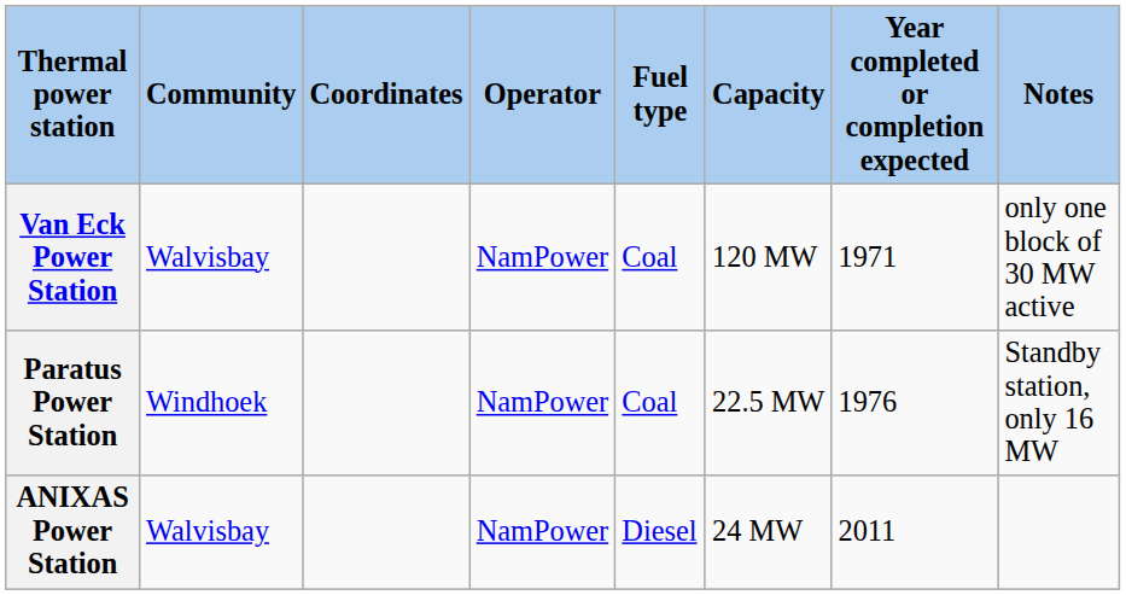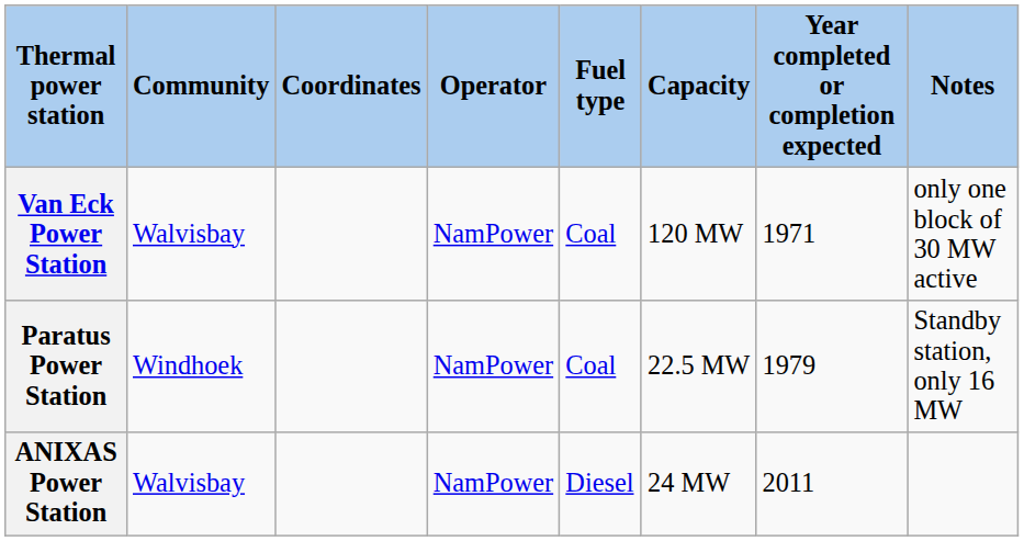Paratus Power Station | Year completed or completion expected: 1976 -> 1979
